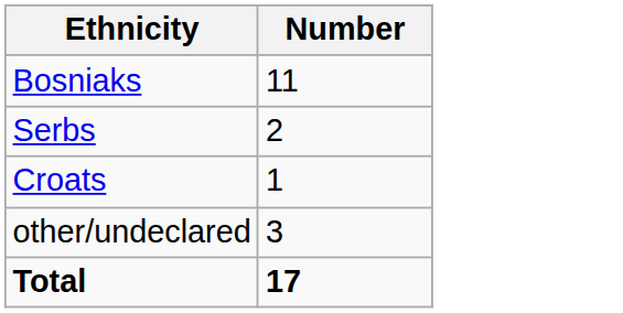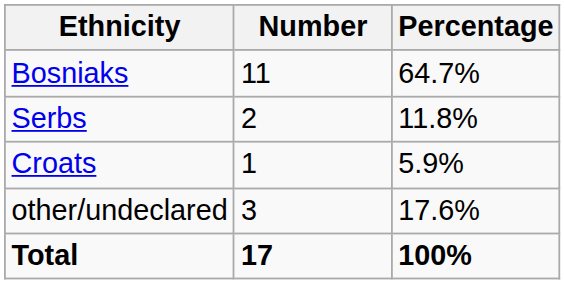+ column: Percentage | 64.7% | 11.8% | 5.9% | 17.6% | 100%
